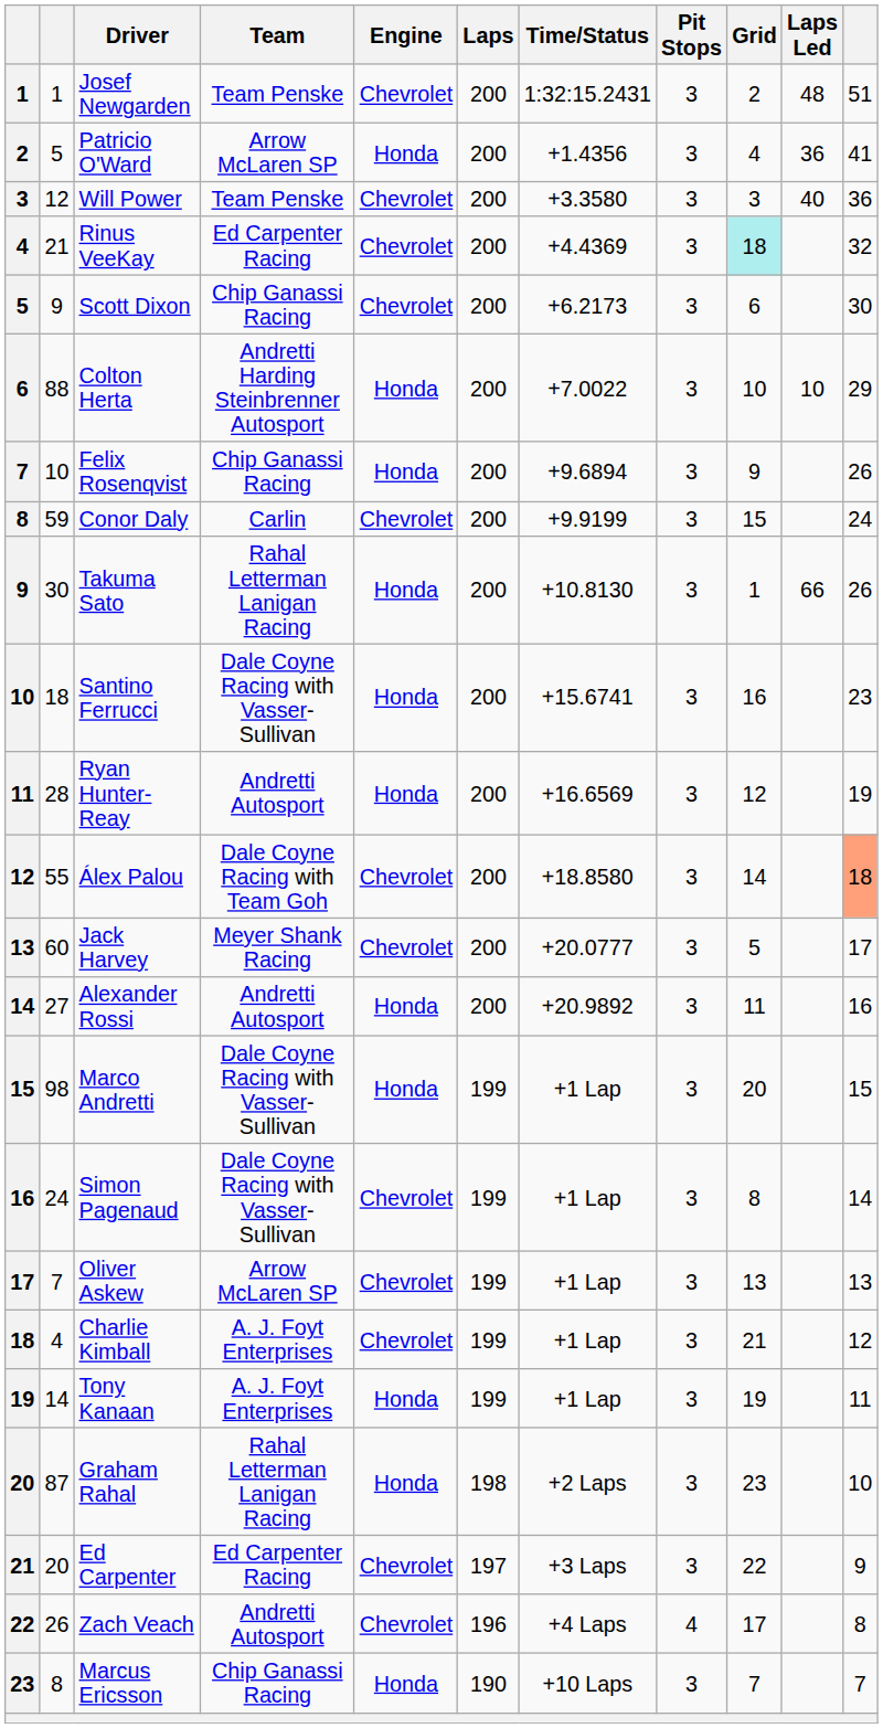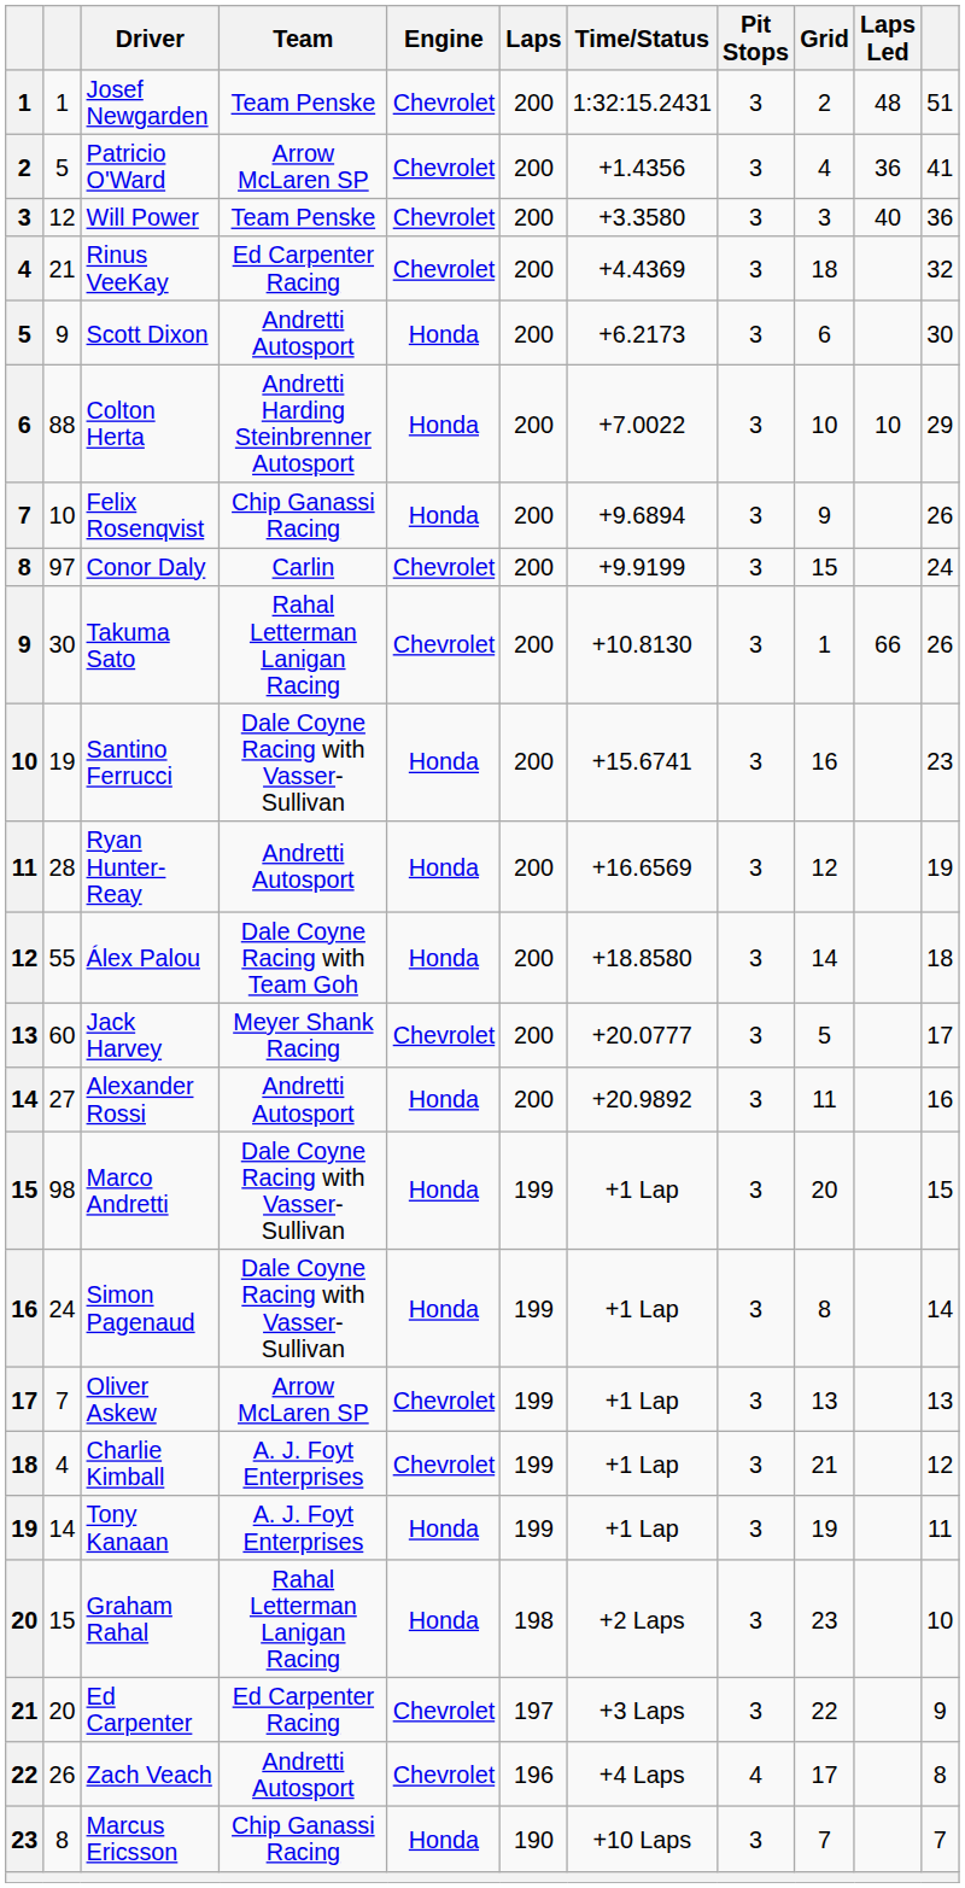Patricio O'Ward | Engine: Honda -> Chevrolet
Rinus VeeKay | Grid: paleturquoise background -> no background
Scott Dixon | Team: Chip Ganassi Racing -> Andretti Autosport
Scott Dixon | Engine: Chevrolet -> Honda
Conor Daly | column 2: 59 -> 97
Takuma Sato | Engine: Honda -> Chevrolet
Santino Ferrucci | column 2: 18 -> 19
Álex Palou | Engine: Chevrolet -> Honda
Álex Palou | column 11: lightsalmon background -> no background
Simon Pagenaud | Engine: Chevrolet -> Honda
Graham Rahal | column 2: 87 -> 15
